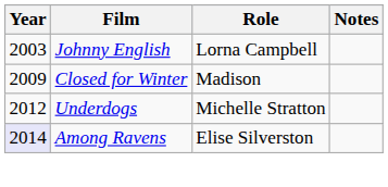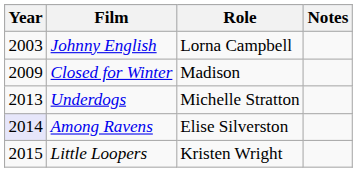Underdogs | Year: 2012 -> 2013
+ row: 2015 | Little Loopers | Kristen Wright
